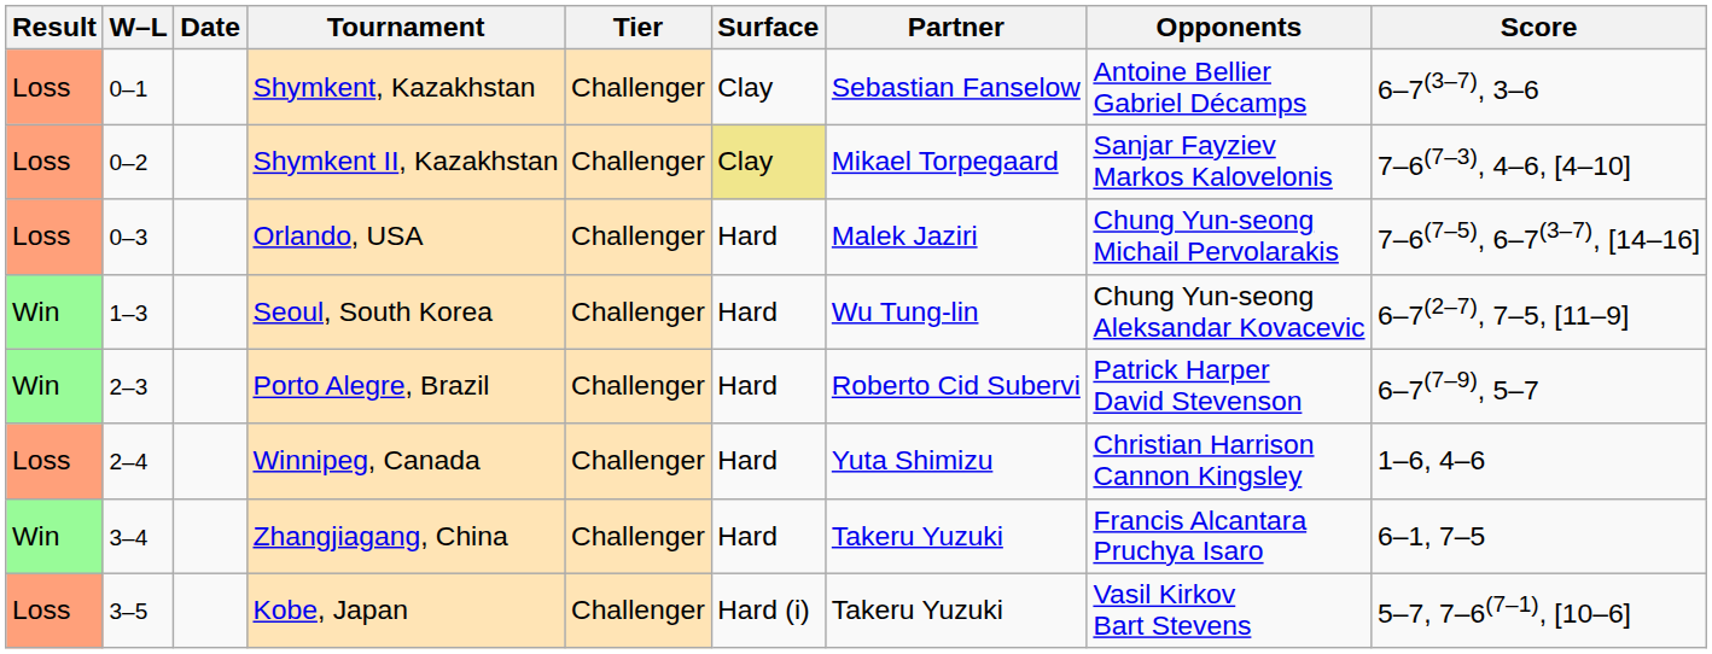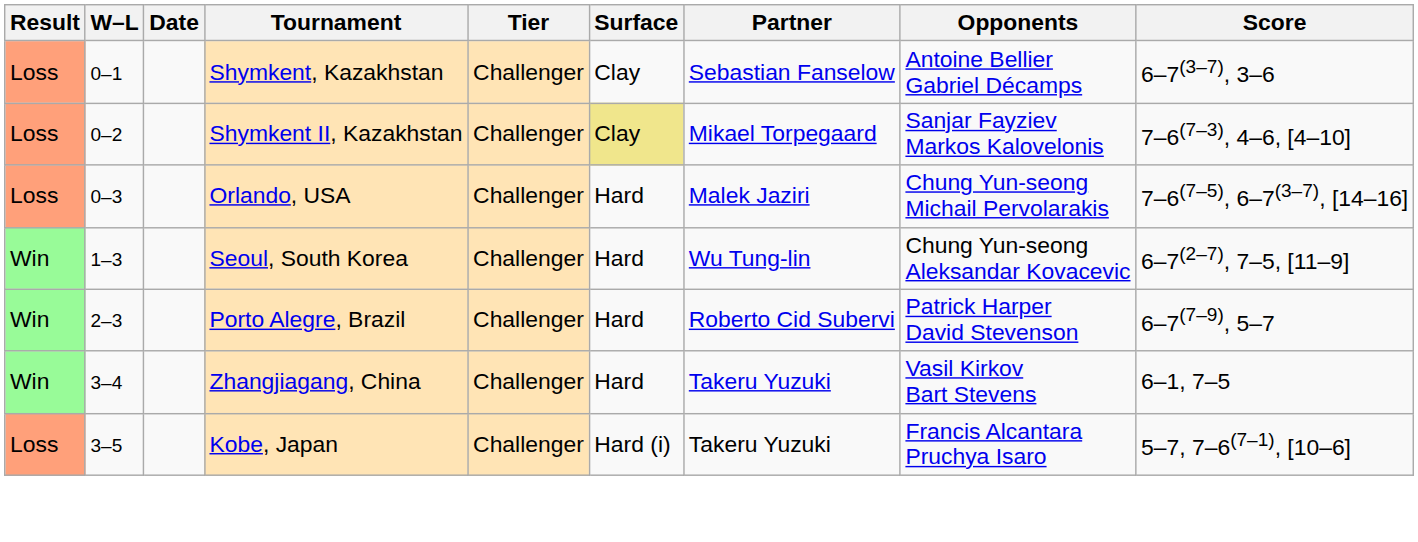- row: Loss | 2–4 | Winnipeg, Canada | Challenger | Hard | Yuta Shimizu | Christian Harrison Cannon Kingsley | 1–6, 4–6
Zhangjiagang, China | Opponents: Francis Alcantara Pruchya Isaro -> Vasil Kirkov Bart Stevens
Kobe, Japan | Opponents: Vasil Kirkov Bart Stevens -> Francis Alcantara Pruchya Isaro
